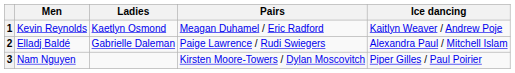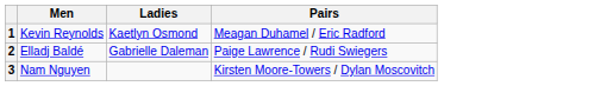- column: Ice dancing | Kaitlyn Weaver / Andrew Poje | Alexandra Paul / Mitchell Islam | Piper Gilles / Paul Poirier
